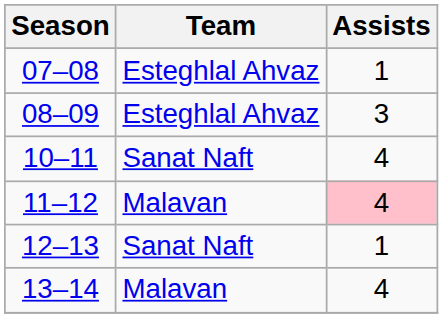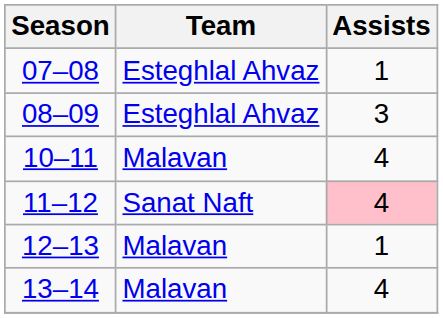10–11 | Team: Sanat Naft -> Malavan
11–12 | Team: Malavan -> Sanat Naft
12–13 | Team: Sanat Naft -> Malavan
